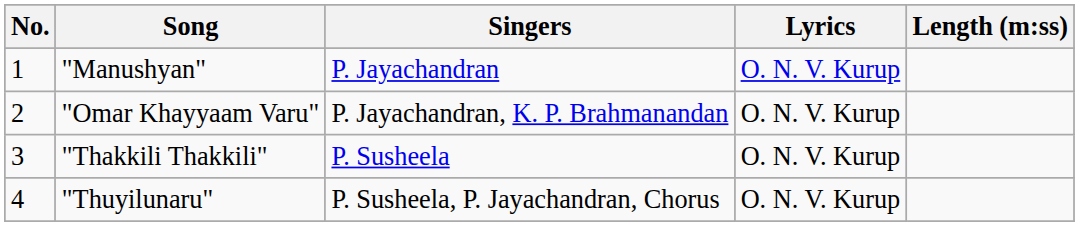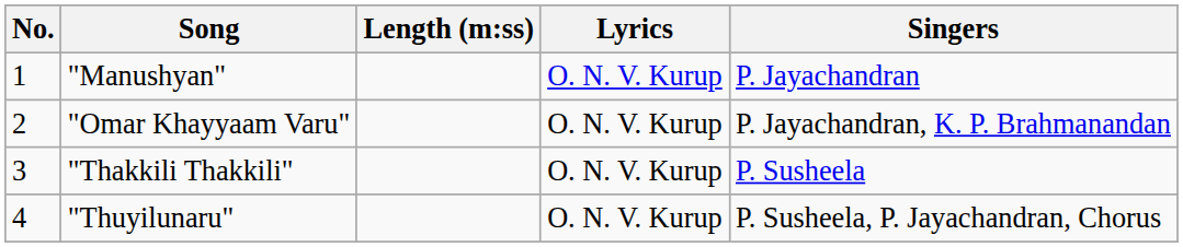columns swapped: Singers <-> Length (m:ss)
